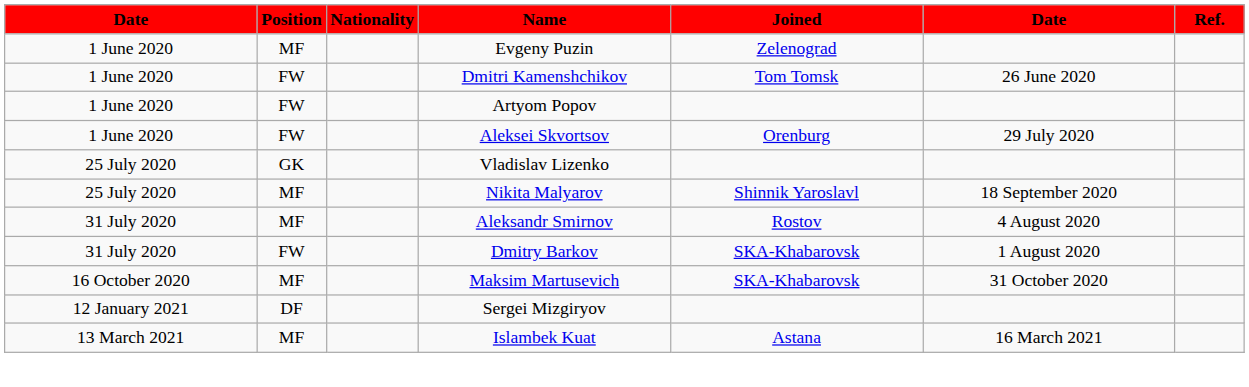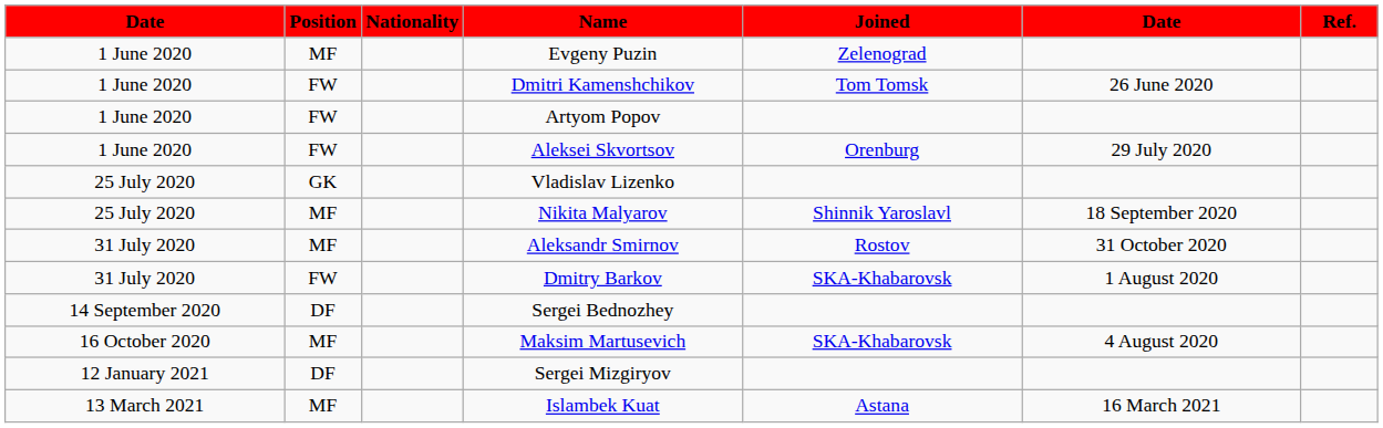Aleksandr Smirnov | column 6: 4 August 2020 -> 31 October 2020
+ row: 14 September 2020 | DF | Sergei Bednozhey
Maksim Martusevich | column 6: 31 October 2020 -> 4 August 2020
